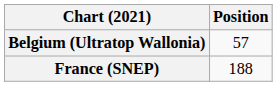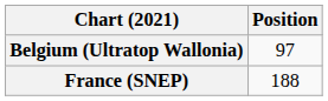Belgium (Ultratop Wallonia) | Position: 57 -> 97
